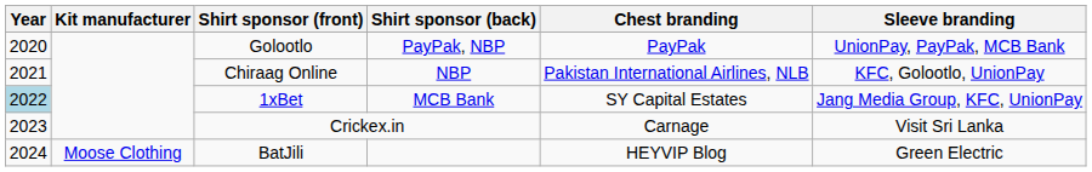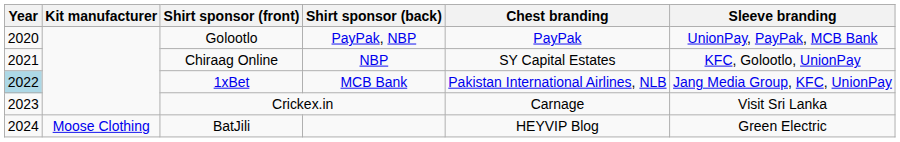Chiraag Online | Chest branding: Pakistan International Airlines, NLB -> SY Capital Estates
1xBet | Chest branding: SY Capital Estates -> Pakistan International Airlines, NLB
